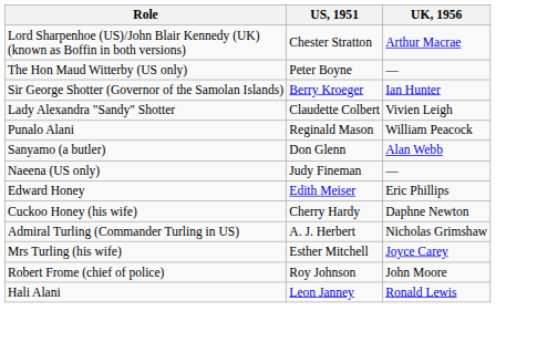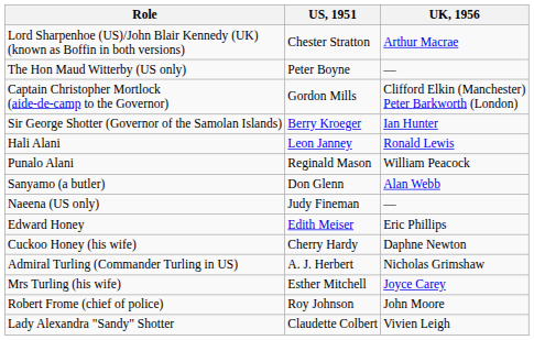+ row: Captain Christopher Mortlock (aide-de-camp to the Governor) | Gordon Mills | Clifford Elkin (Manchester) Peter Barkworth (London)
rows swapped: Lady Alexandra "Sandy" Shotter <-> Hali Alani
